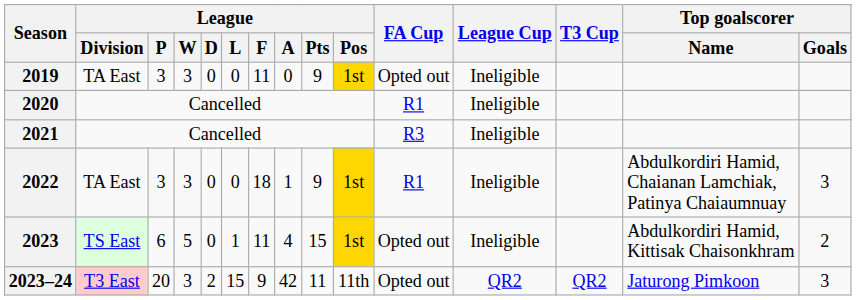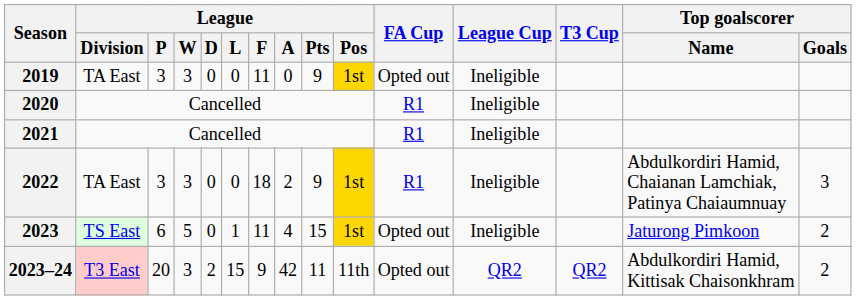2021 | FA Cup: R3 -> R1
2022 | League / A: 1 -> 2
2023 | Top goalscorer / Name: Abdulkordiri Hamid, Kittisak Chaisonkhram -> Jaturong Pimkoon
2023–24 | Top goalscorer / Name: Jaturong Pimkoon -> Abdulkordiri Hamid, Kittisak Chaisonkhram
2023–24 | Top goalscorer / Goals: 3 -> 2
